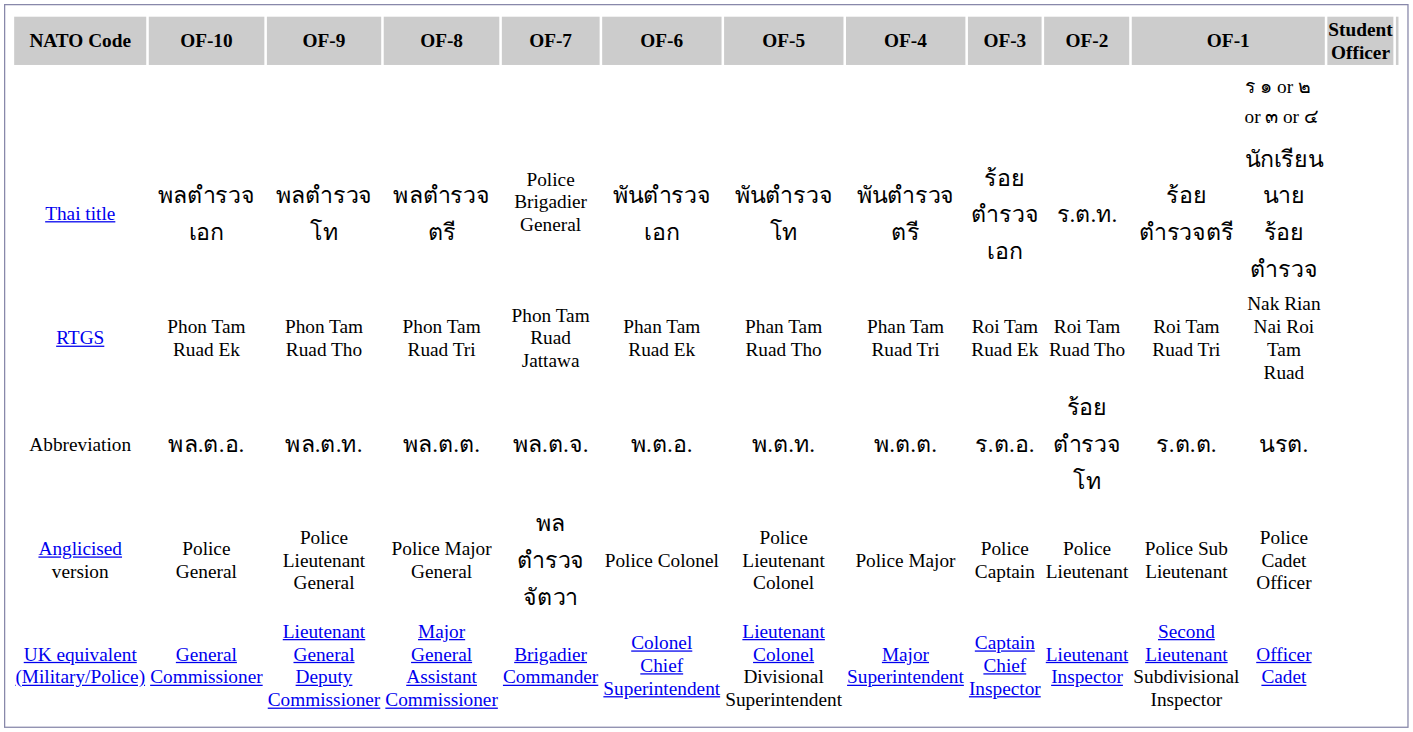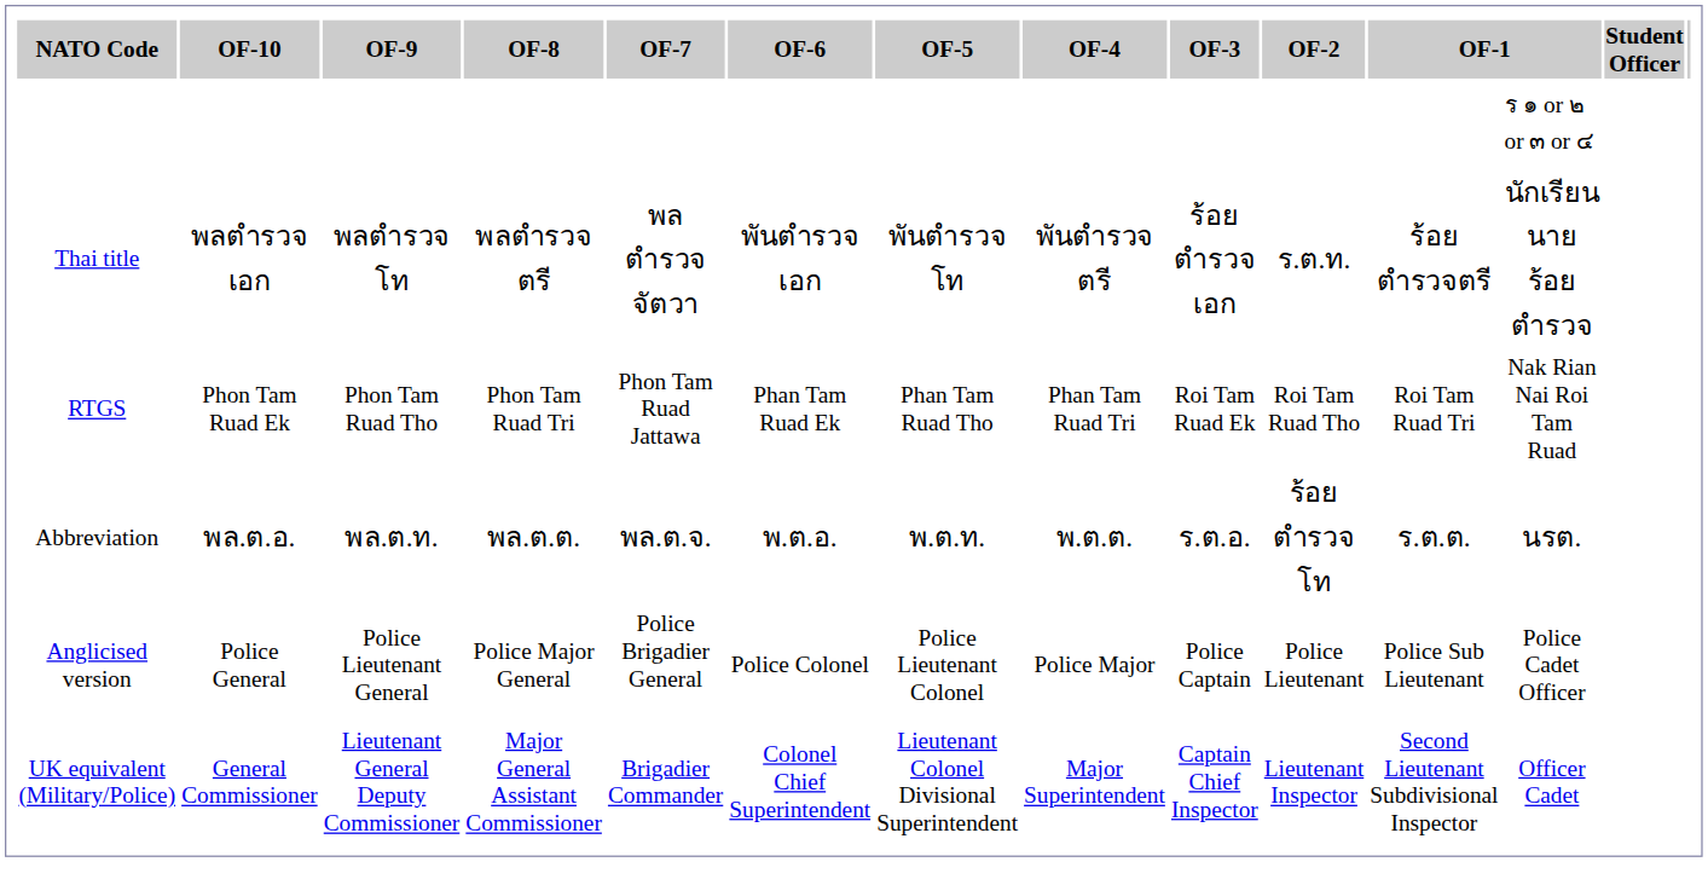Thai title | OF-7: Police Brigadier General -> พลตำรวจจัตวา
Anglicised version | OF-7: พลตำรวจจัตวา -> Police Brigadier General
